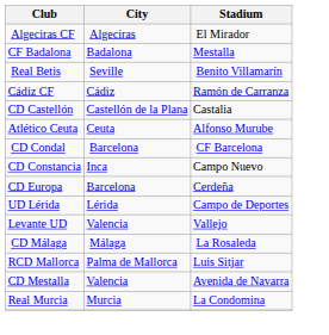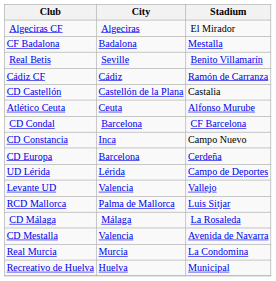rows swapped: CD Málaga <-> RCD Mallorca
+ row: Recreativo de Huelva | Huelva | Municipal
